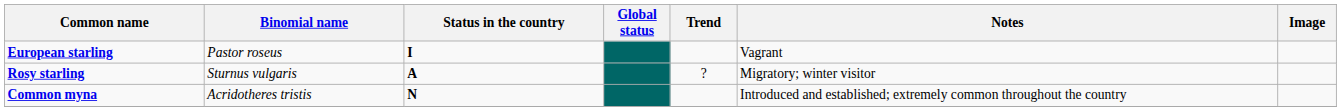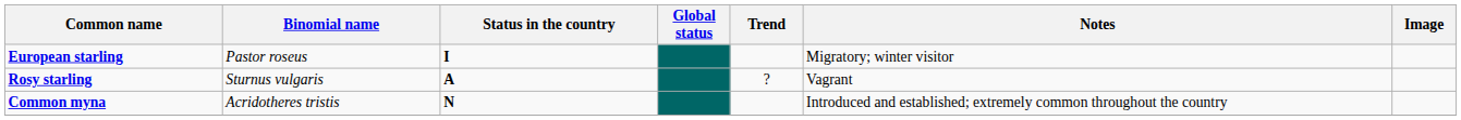European starling | Notes: Vagrant -> Migratory; winter visitor
Rosy starling | Notes: Migratory; winter visitor -> Vagrant
